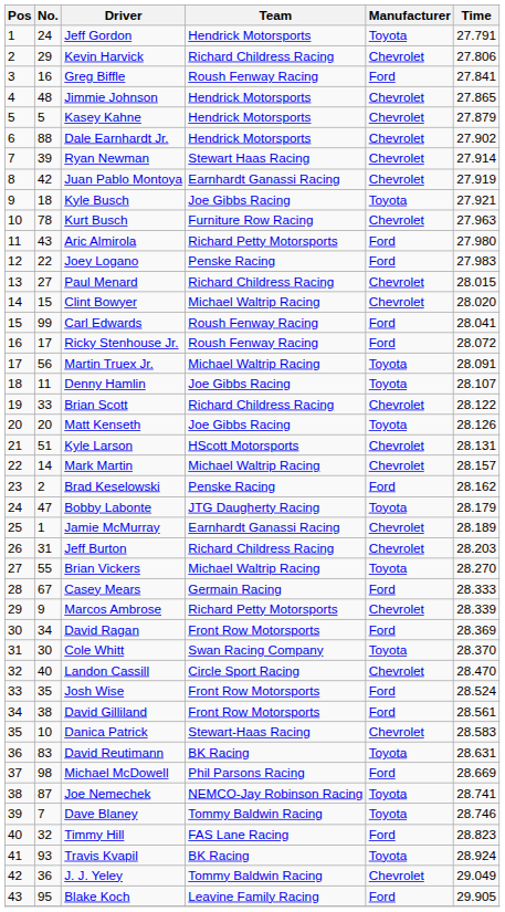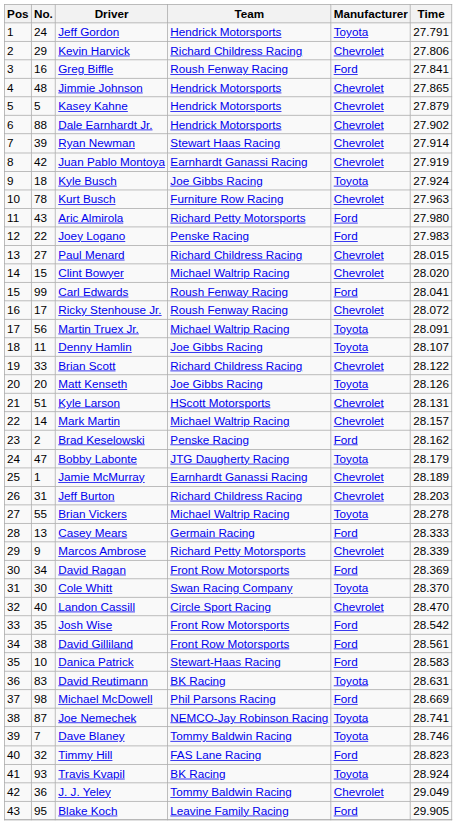Kyle Busch | Time: 27.921 -> 27.924
Ricky Stenhouse Jr. | Manufacturer: Ford -> Chevrolet
Brian Vickers | Time: 28.270 -> 28.278
Casey Mears | No.: 67 -> 13
Josh Wise | Time: 28.524 -> 28.542
Danica Patrick | Manufacturer: Chevrolet -> Ford
